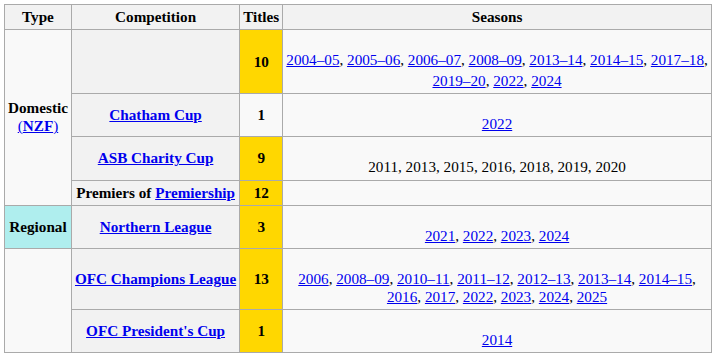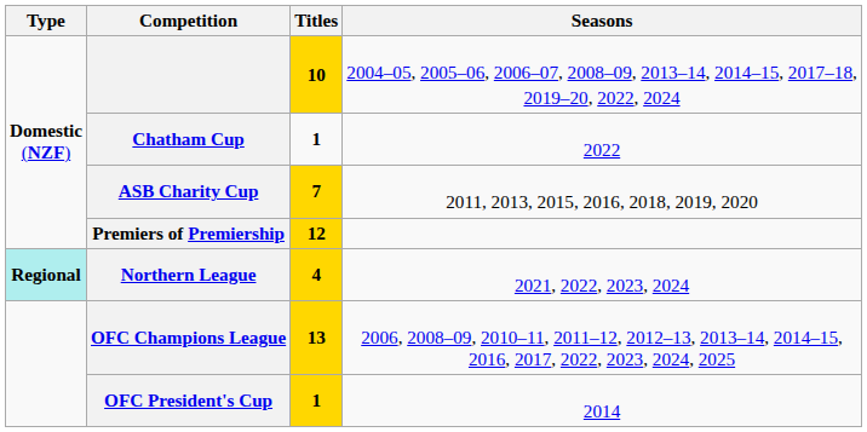ASB Charity Cup | Titles: 9 -> 7
Northern League | Titles: 3 -> 4
